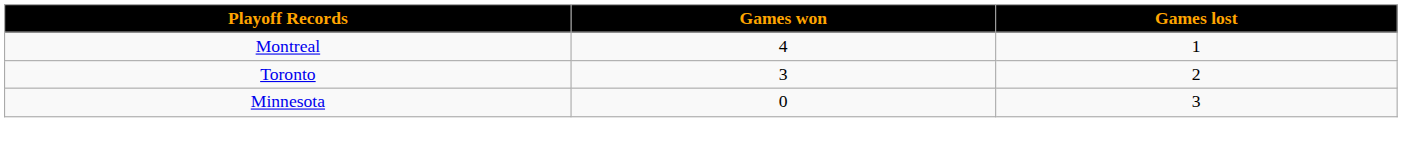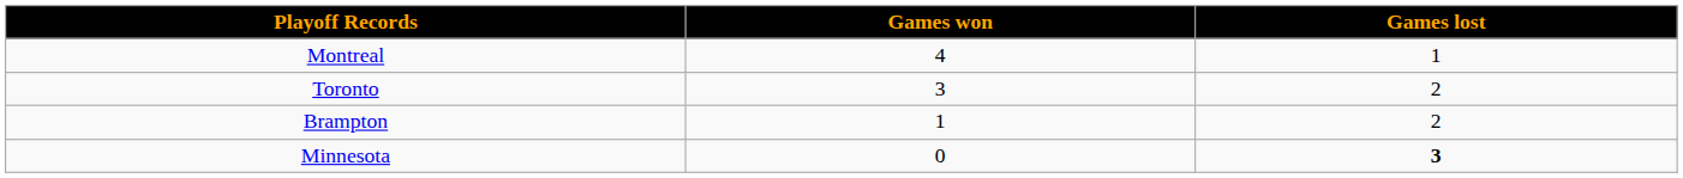+ row: Brampton | 1 | 2
Minnesota | Games lost: normal -> bold
